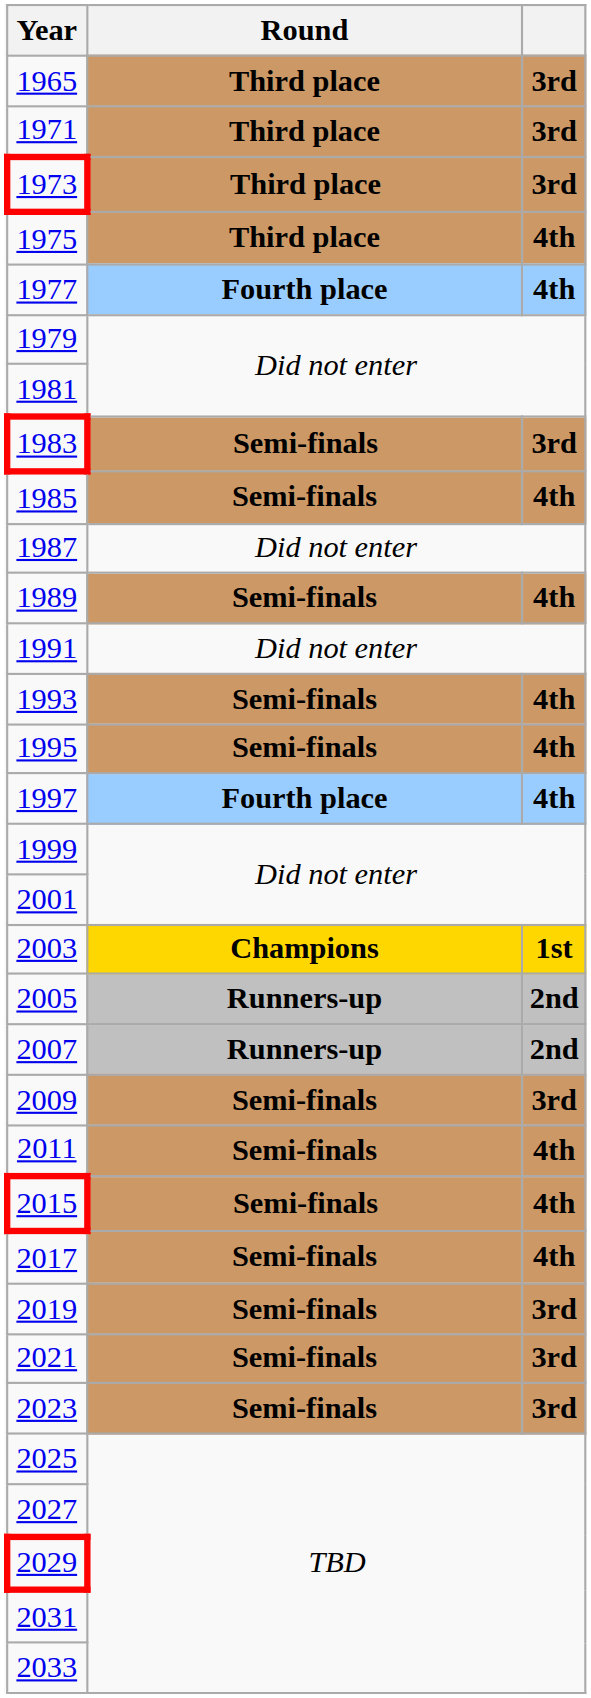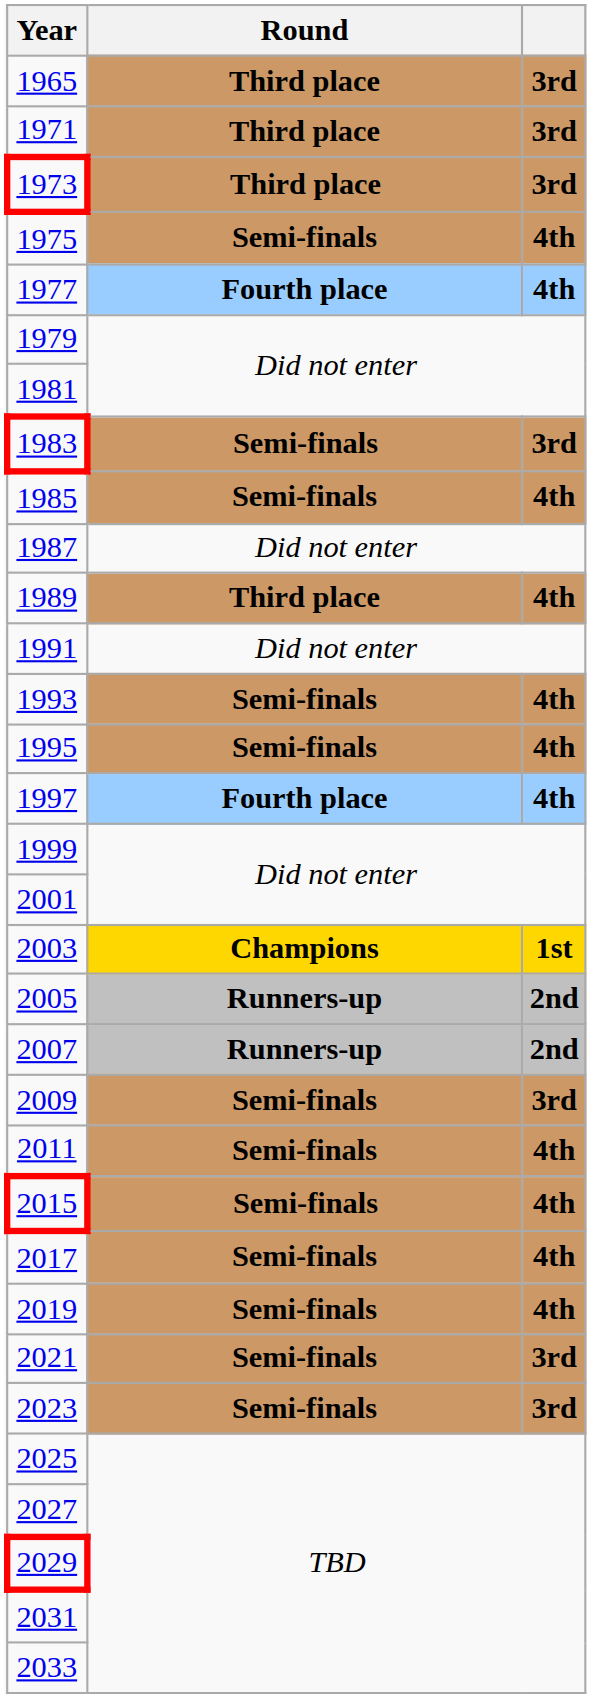1975 | Round: Third place -> Semi-finals
1989 | Round: Semi-finals -> Third place
2019 | column 3: 3rd -> 4th
